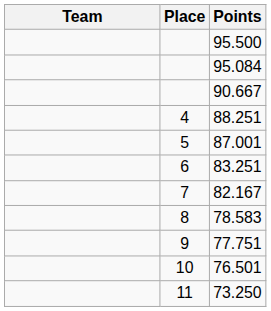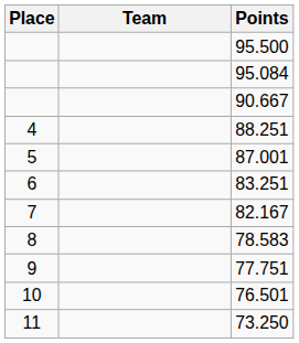columns swapped: Place <-> Team
